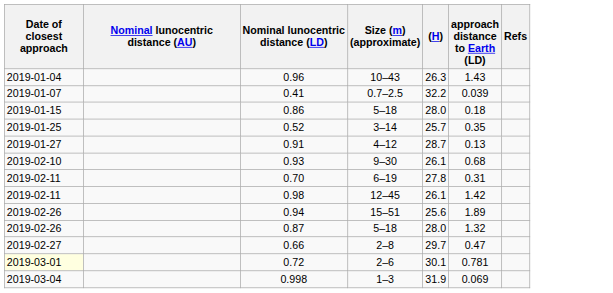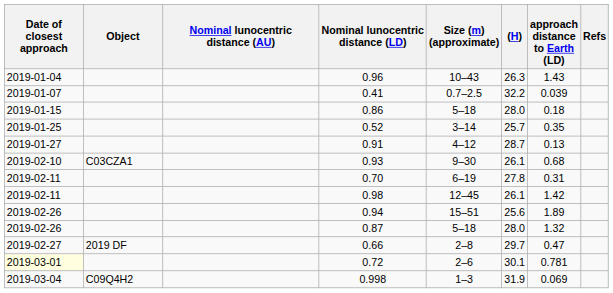+ column: Object | C03CZA1 | 2019 DF | C09Q4H2
